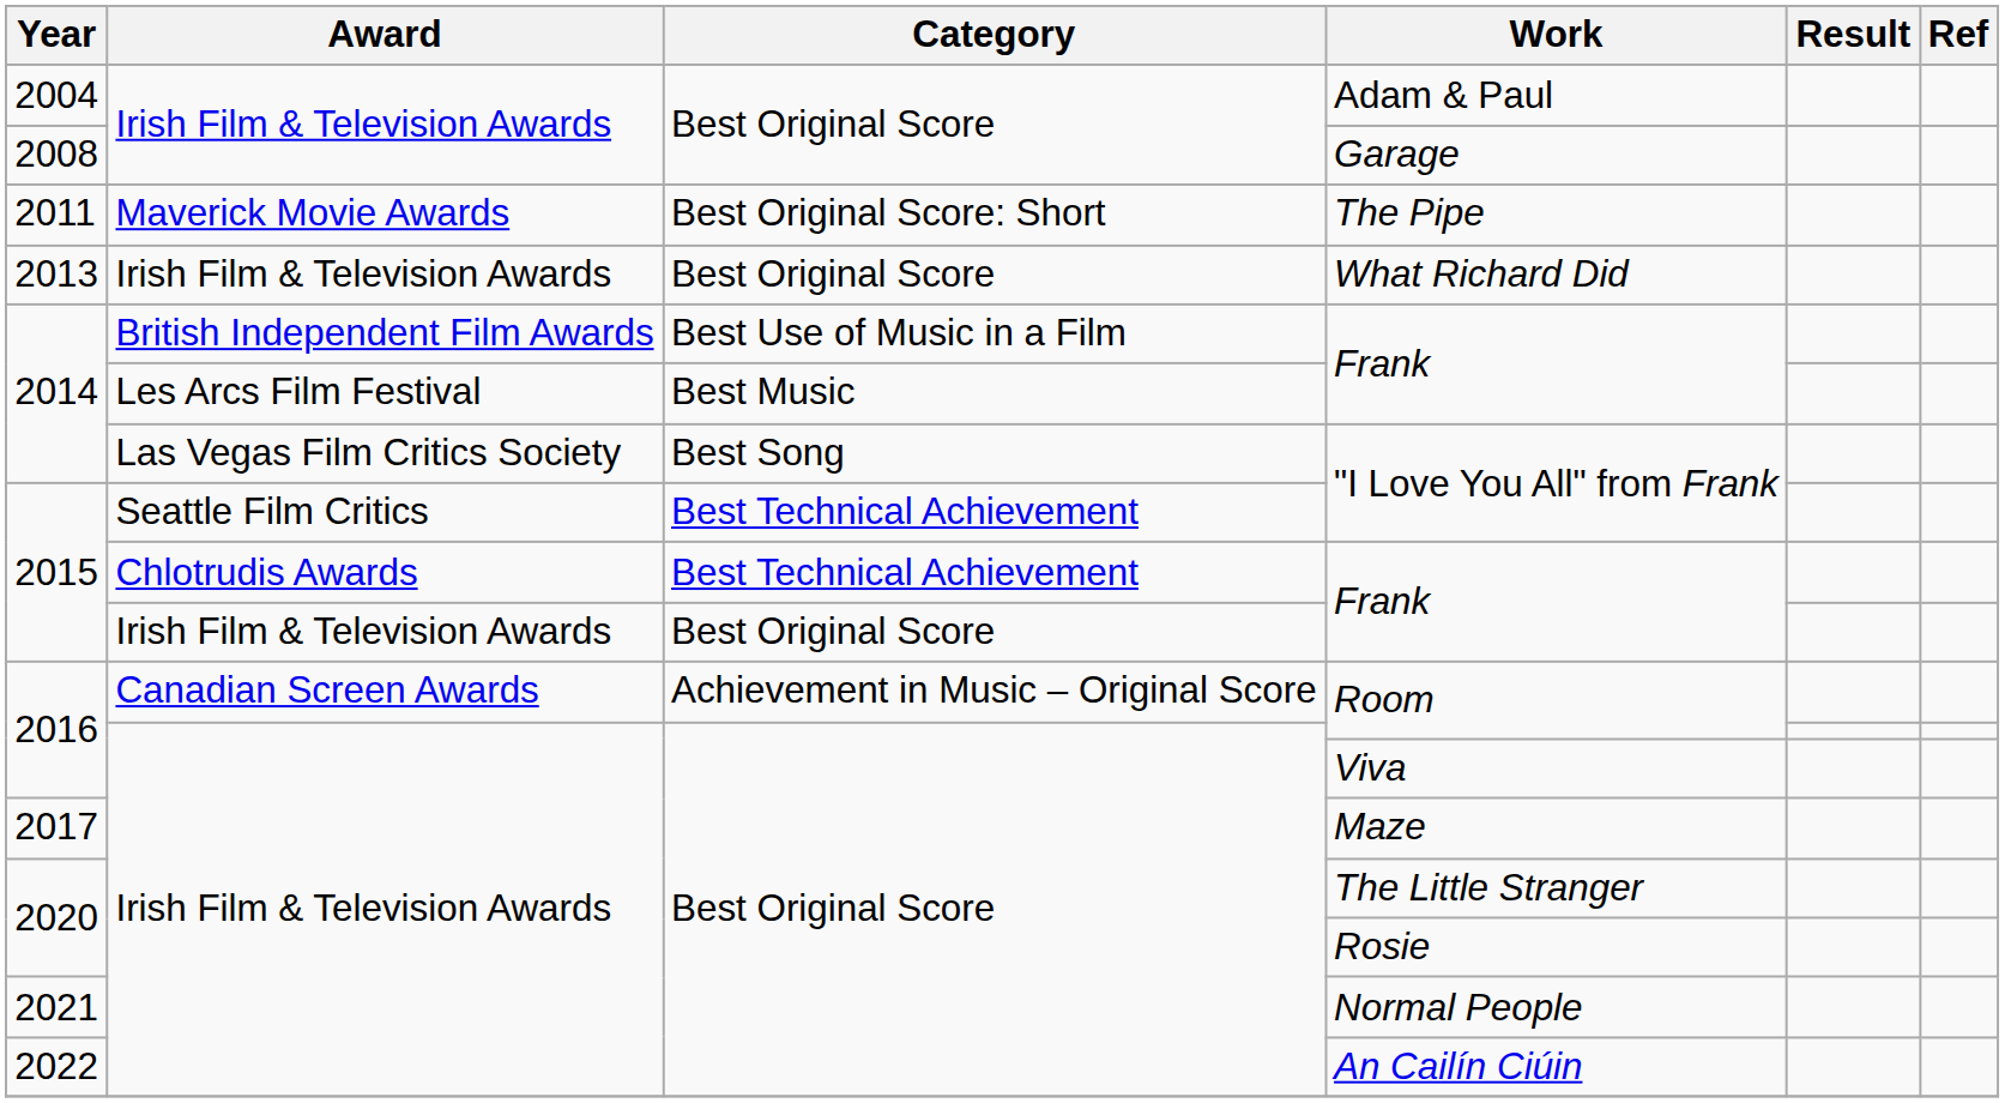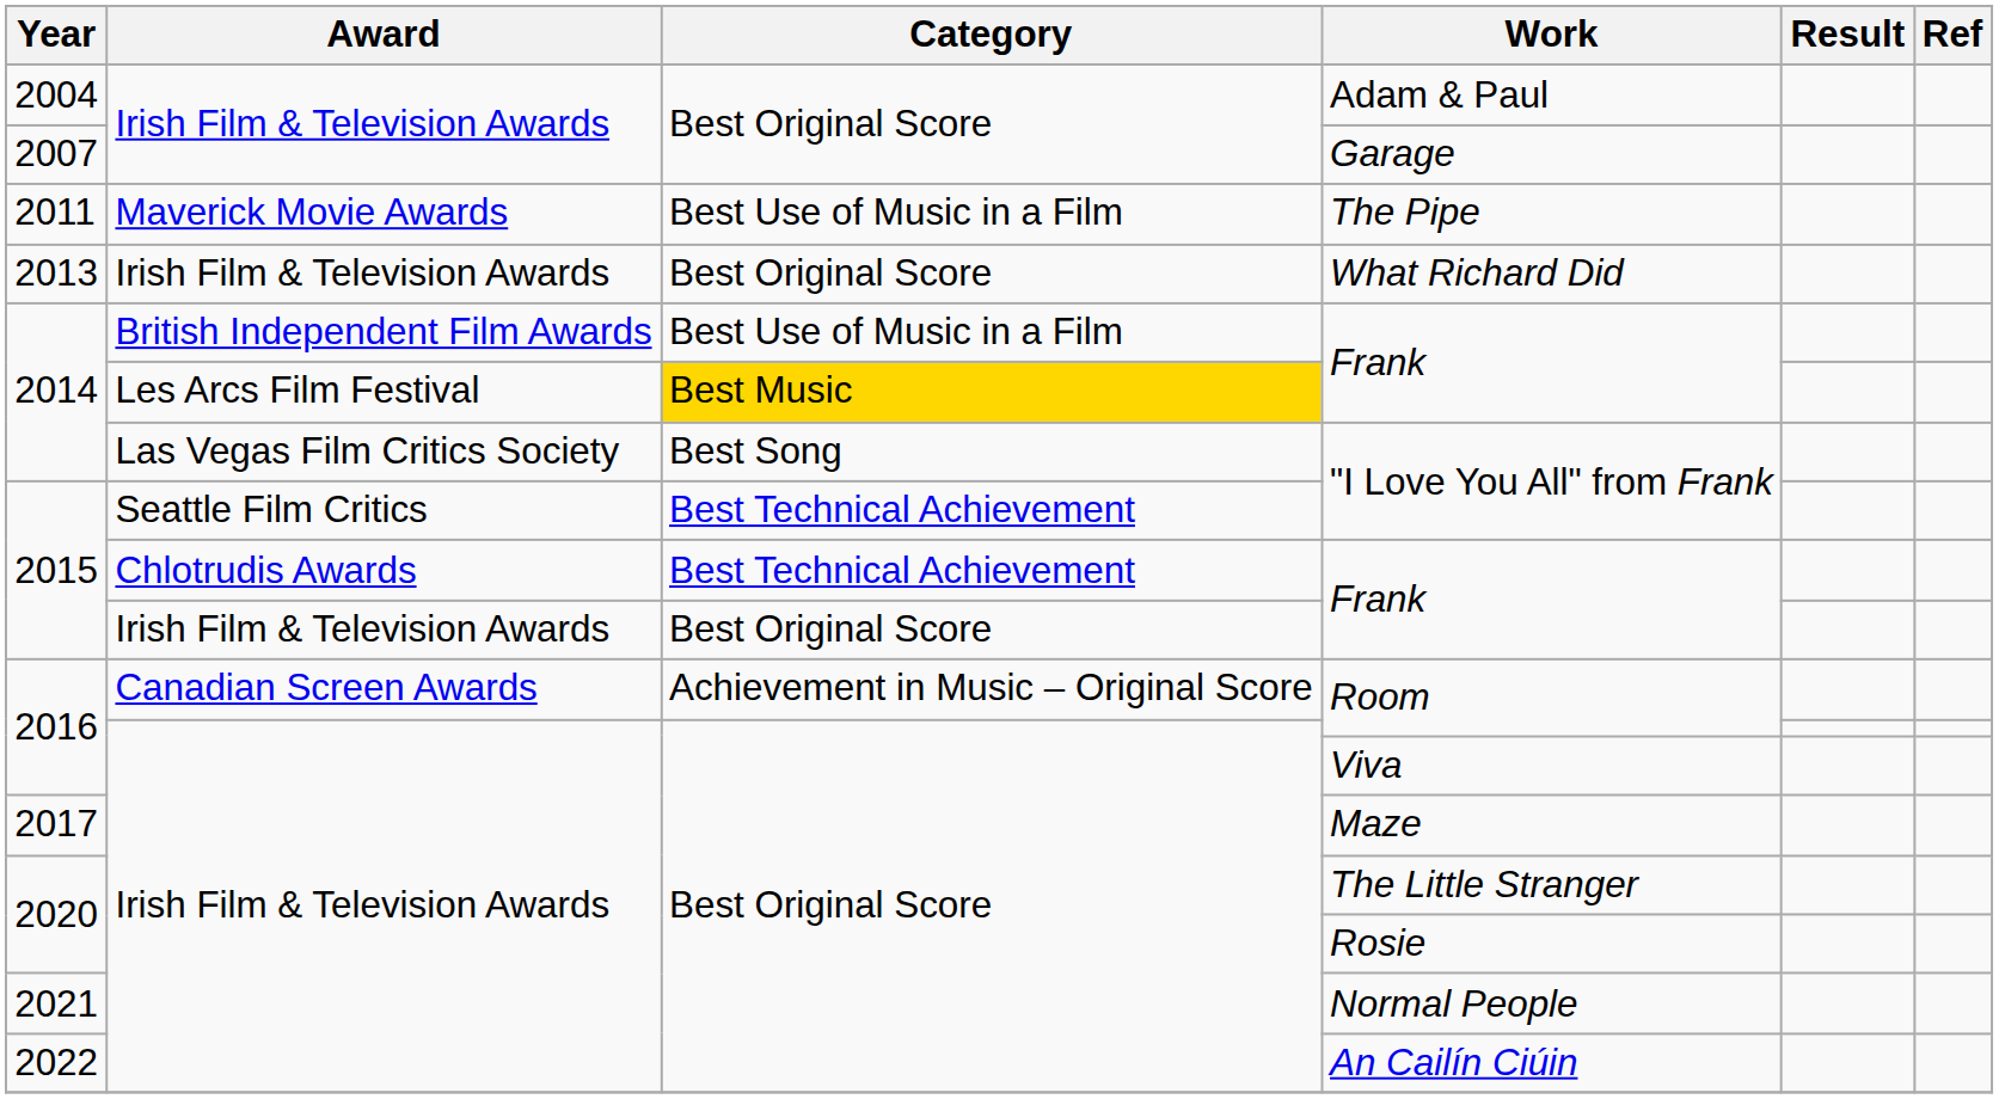Garage | Year: 2008 -> 2007
The Pipe | Category: Best Original Score: Short -> Best Use of Music in a Film
Les Arcs Film Festival / Frank | Category: no background -> gold background
